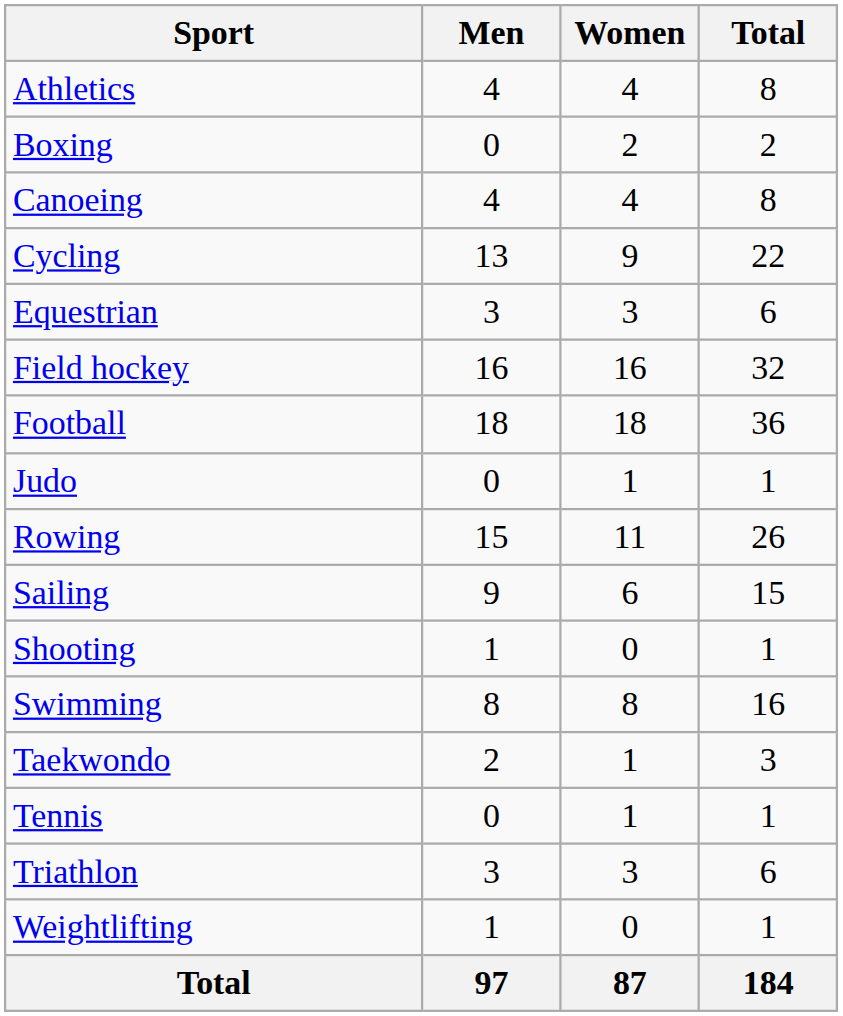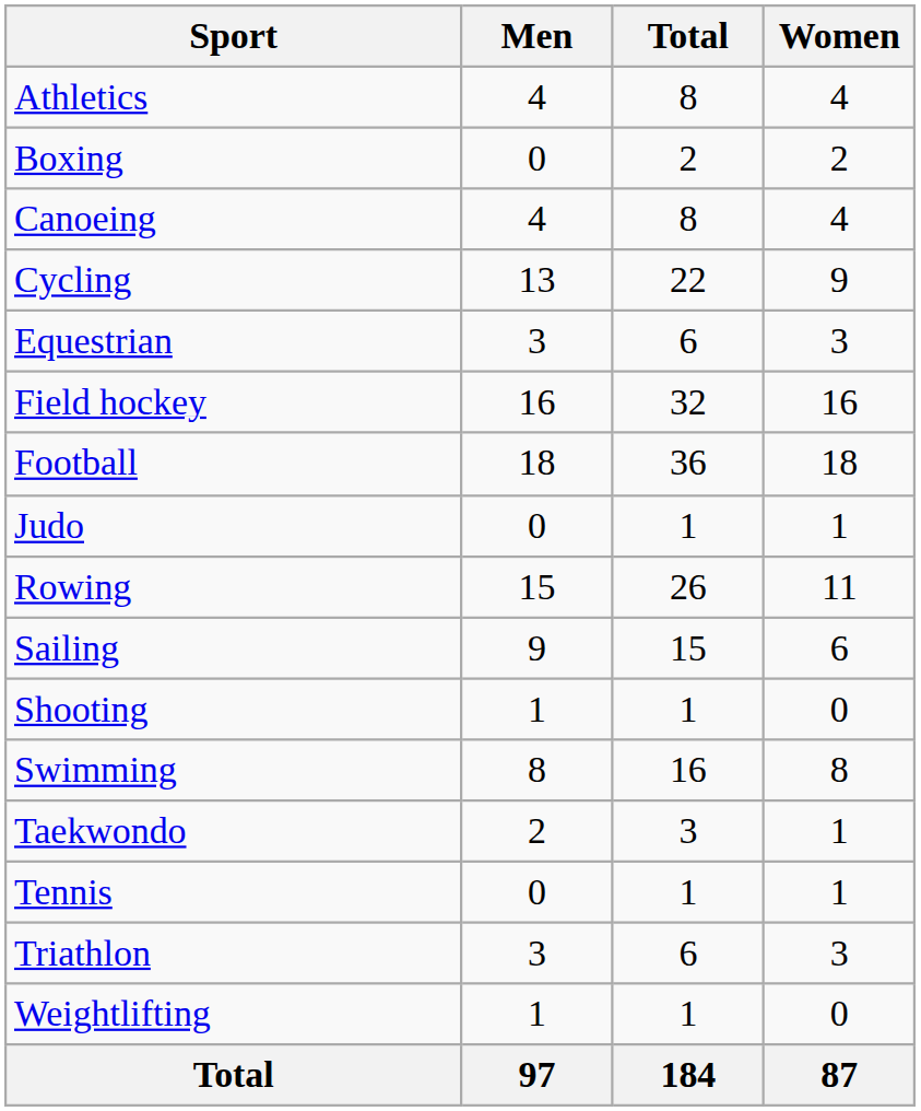columns swapped: Women <-> Total
